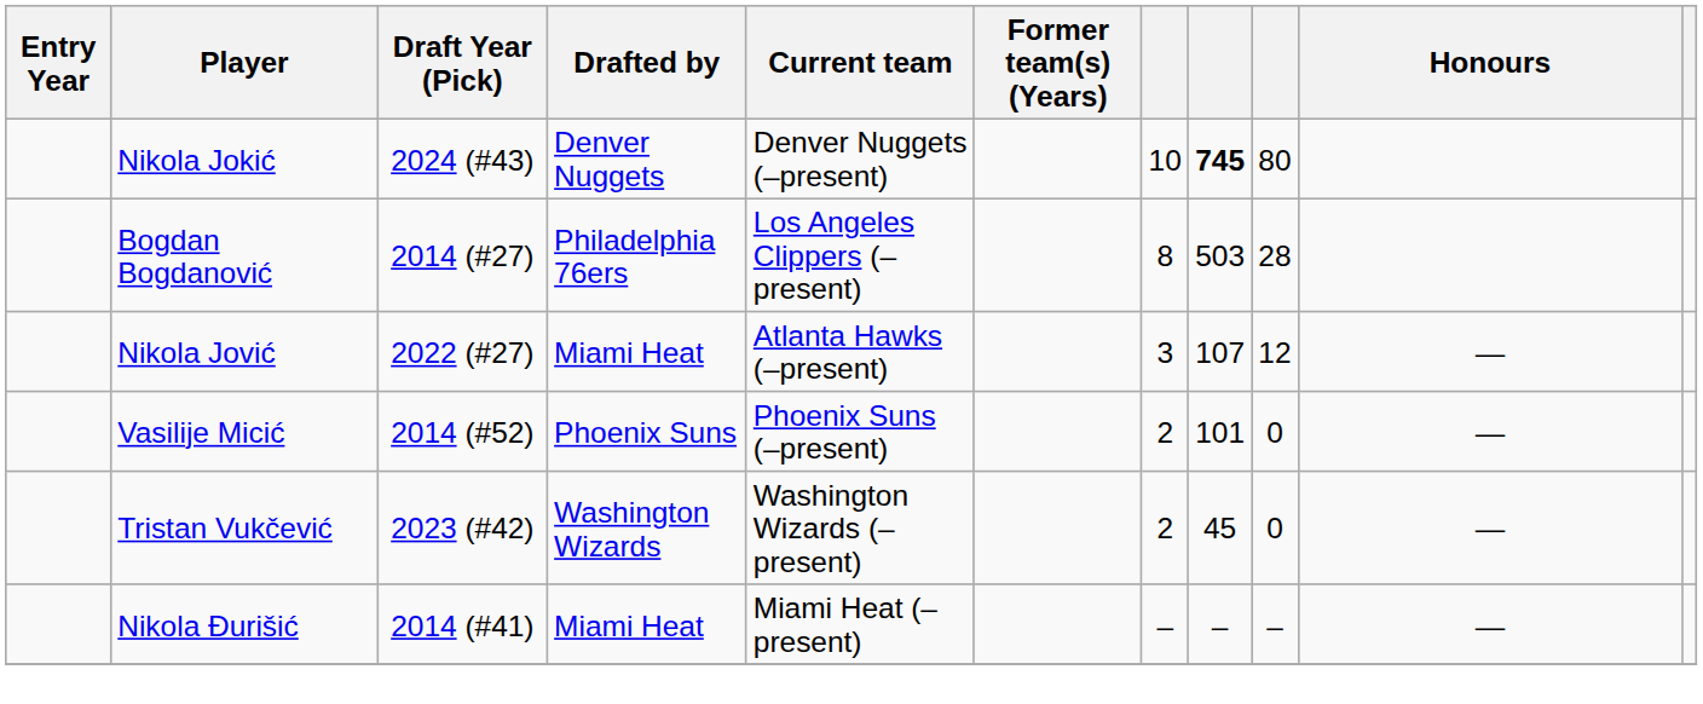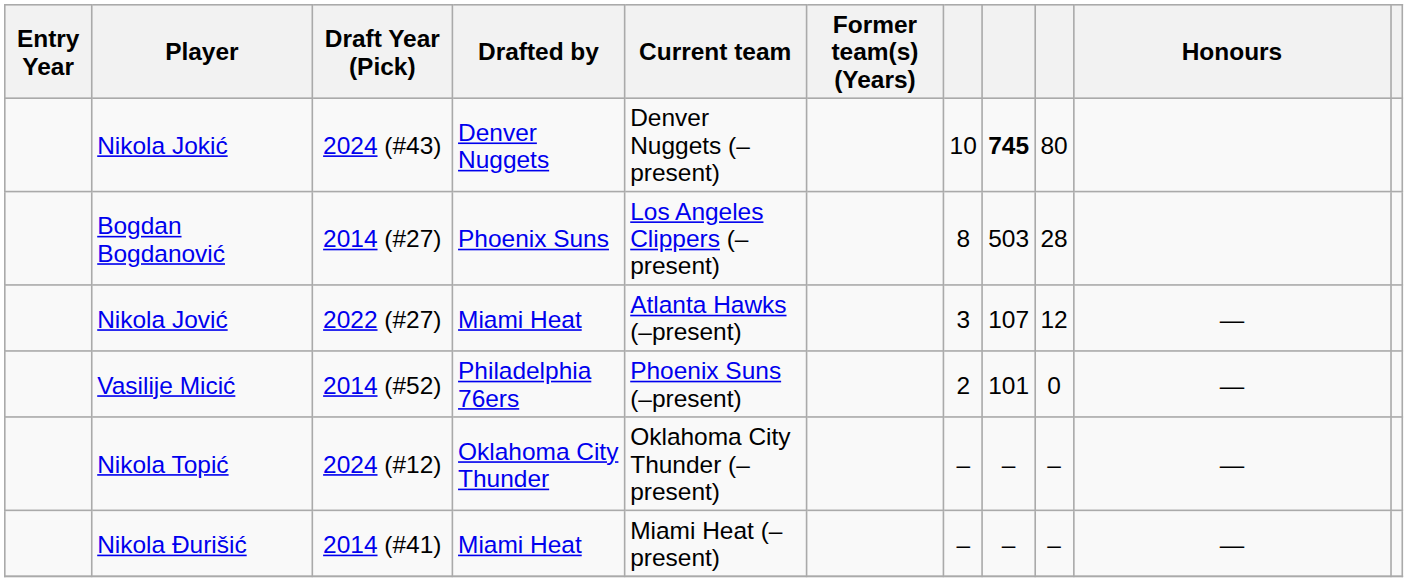Bogdan Bogdanović | Drafted by: Philadelphia 76ers -> Phoenix Suns
Vasilije Micić | Drafted by: Phoenix Suns -> Philadelphia 76ers
- row: Tristan Vukčević | 2023 (#42) | Washington Wizards | Washington Wizards (–present) | 2 | 45 | 0 | —
+ row: Nikola Topić | 2024 (#12) | Oklahoma City Thunder | Oklahoma City Thunder (–present) | – | – | – | —
